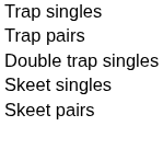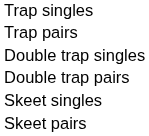+ row: Double trap pairs
